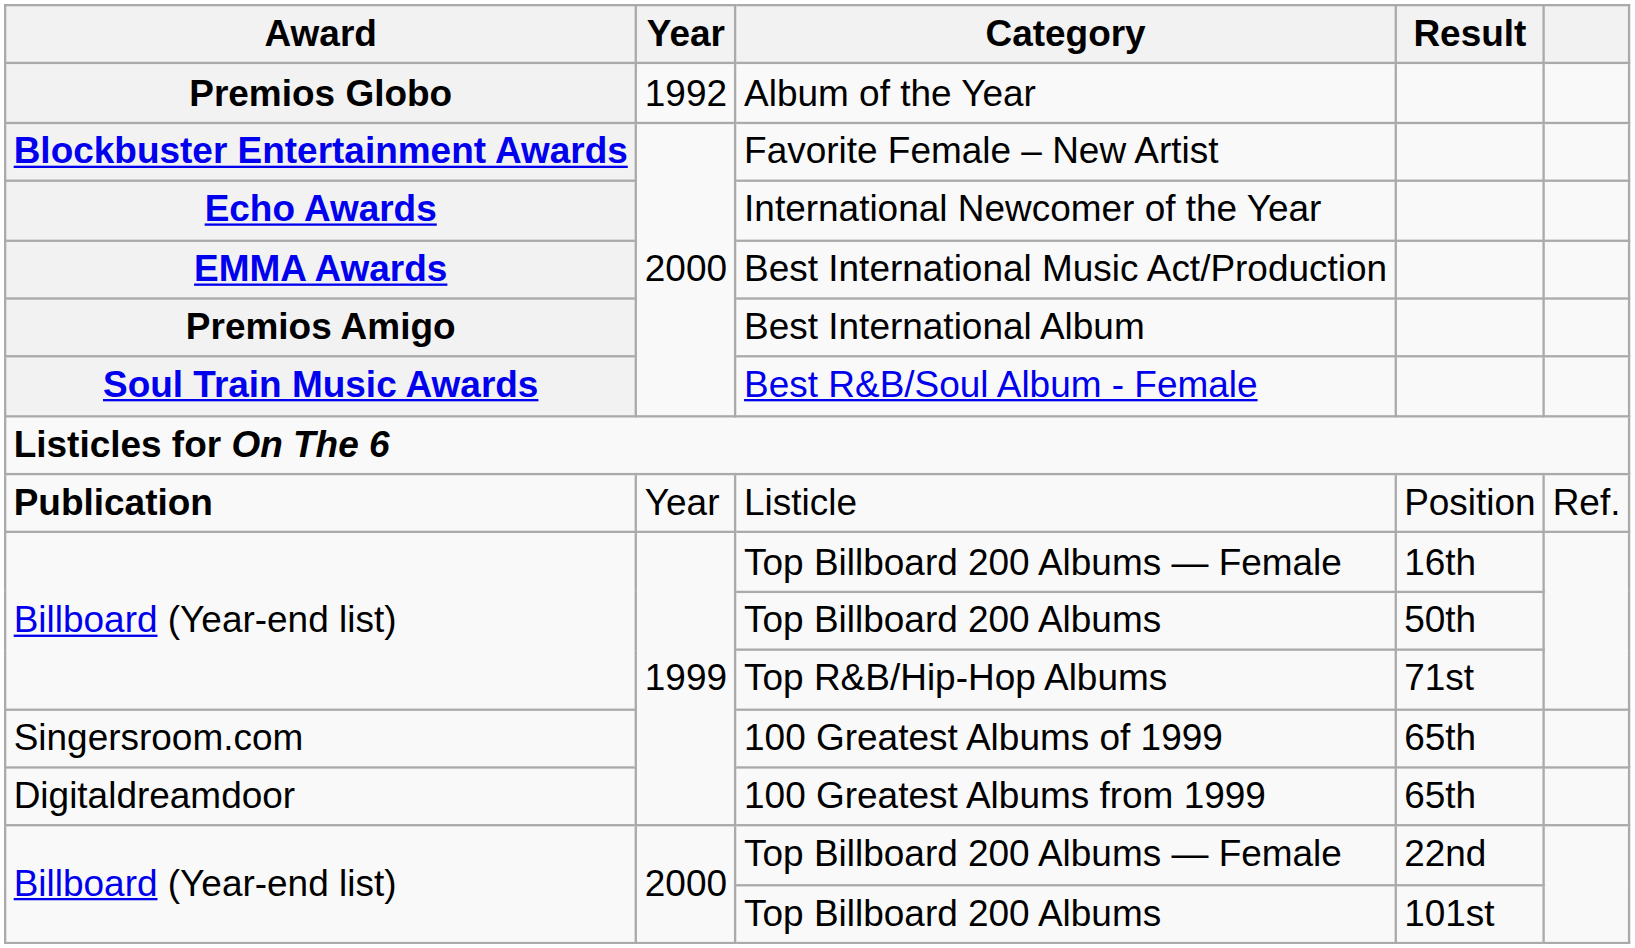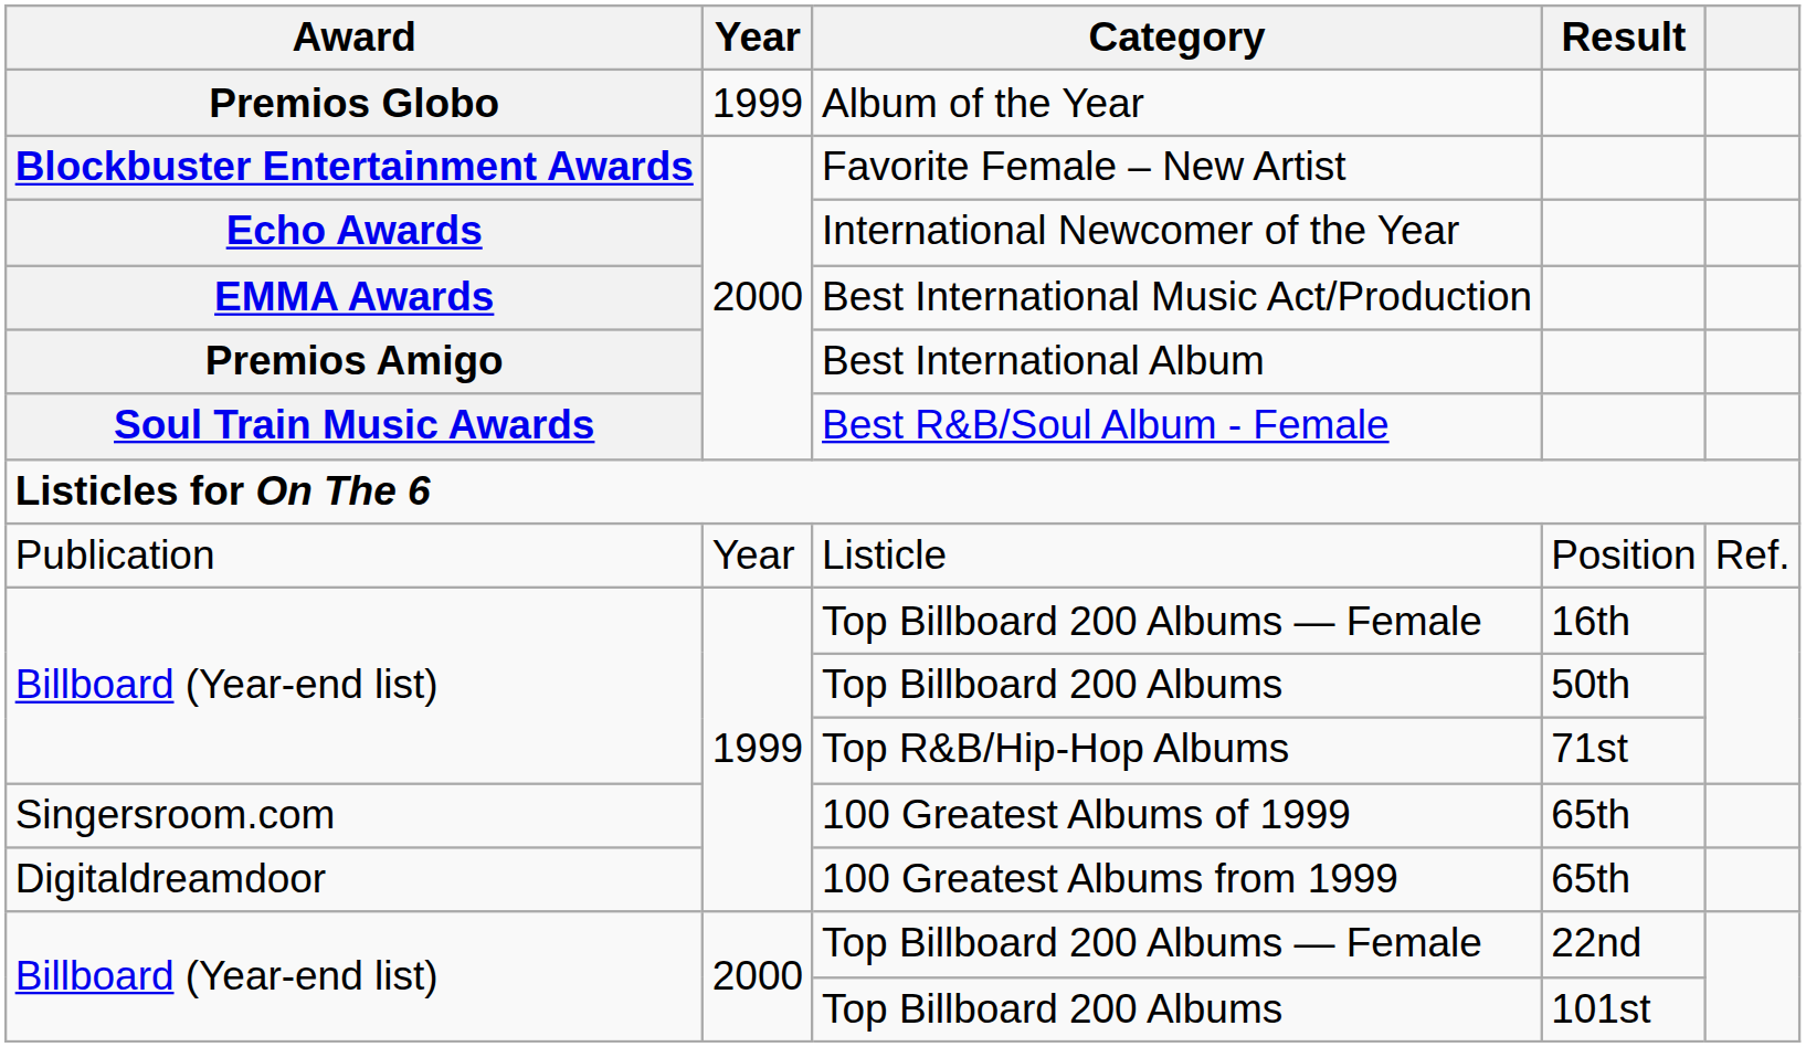Album of the Year | Year: 1992 -> 1999
Listicle | Award: bold -> normal
